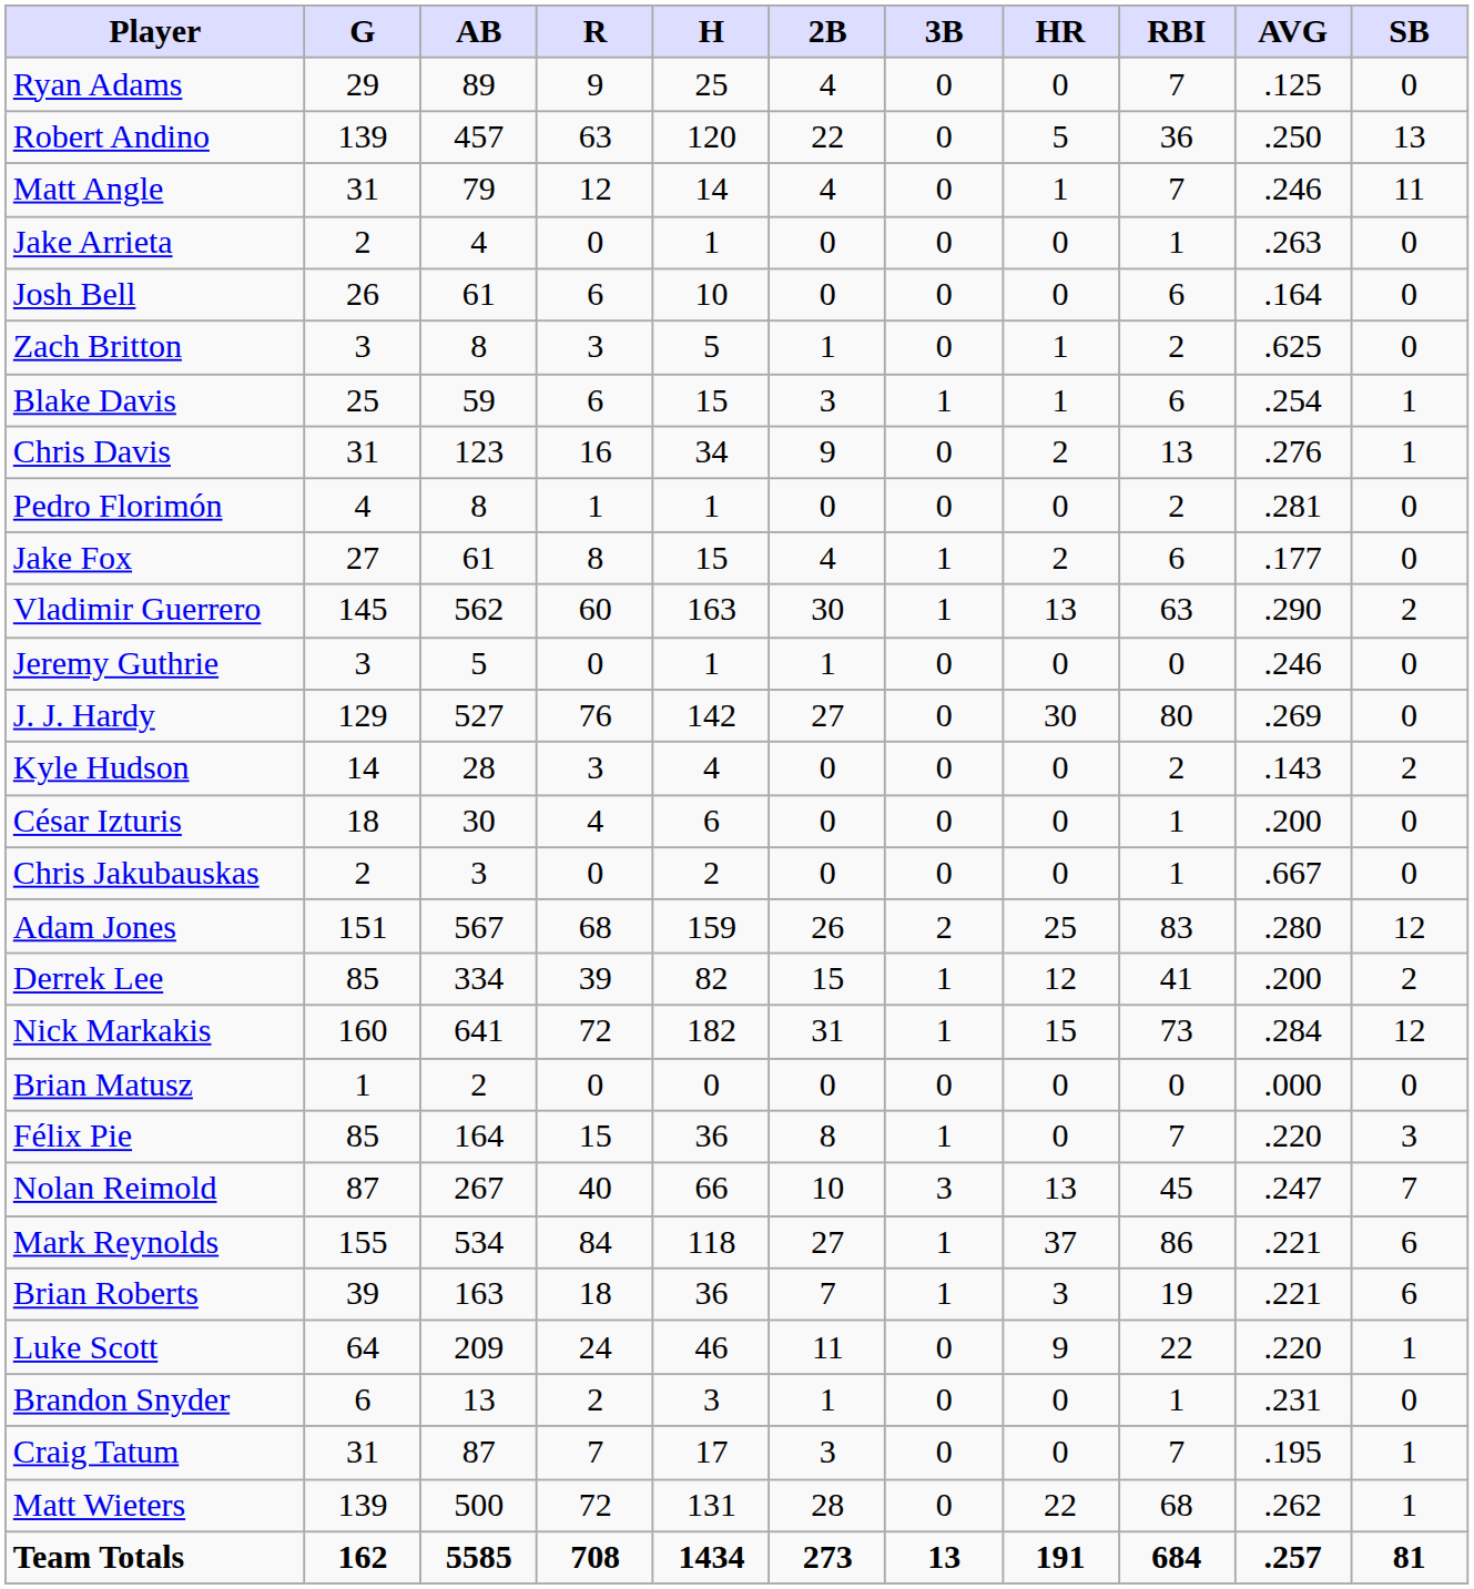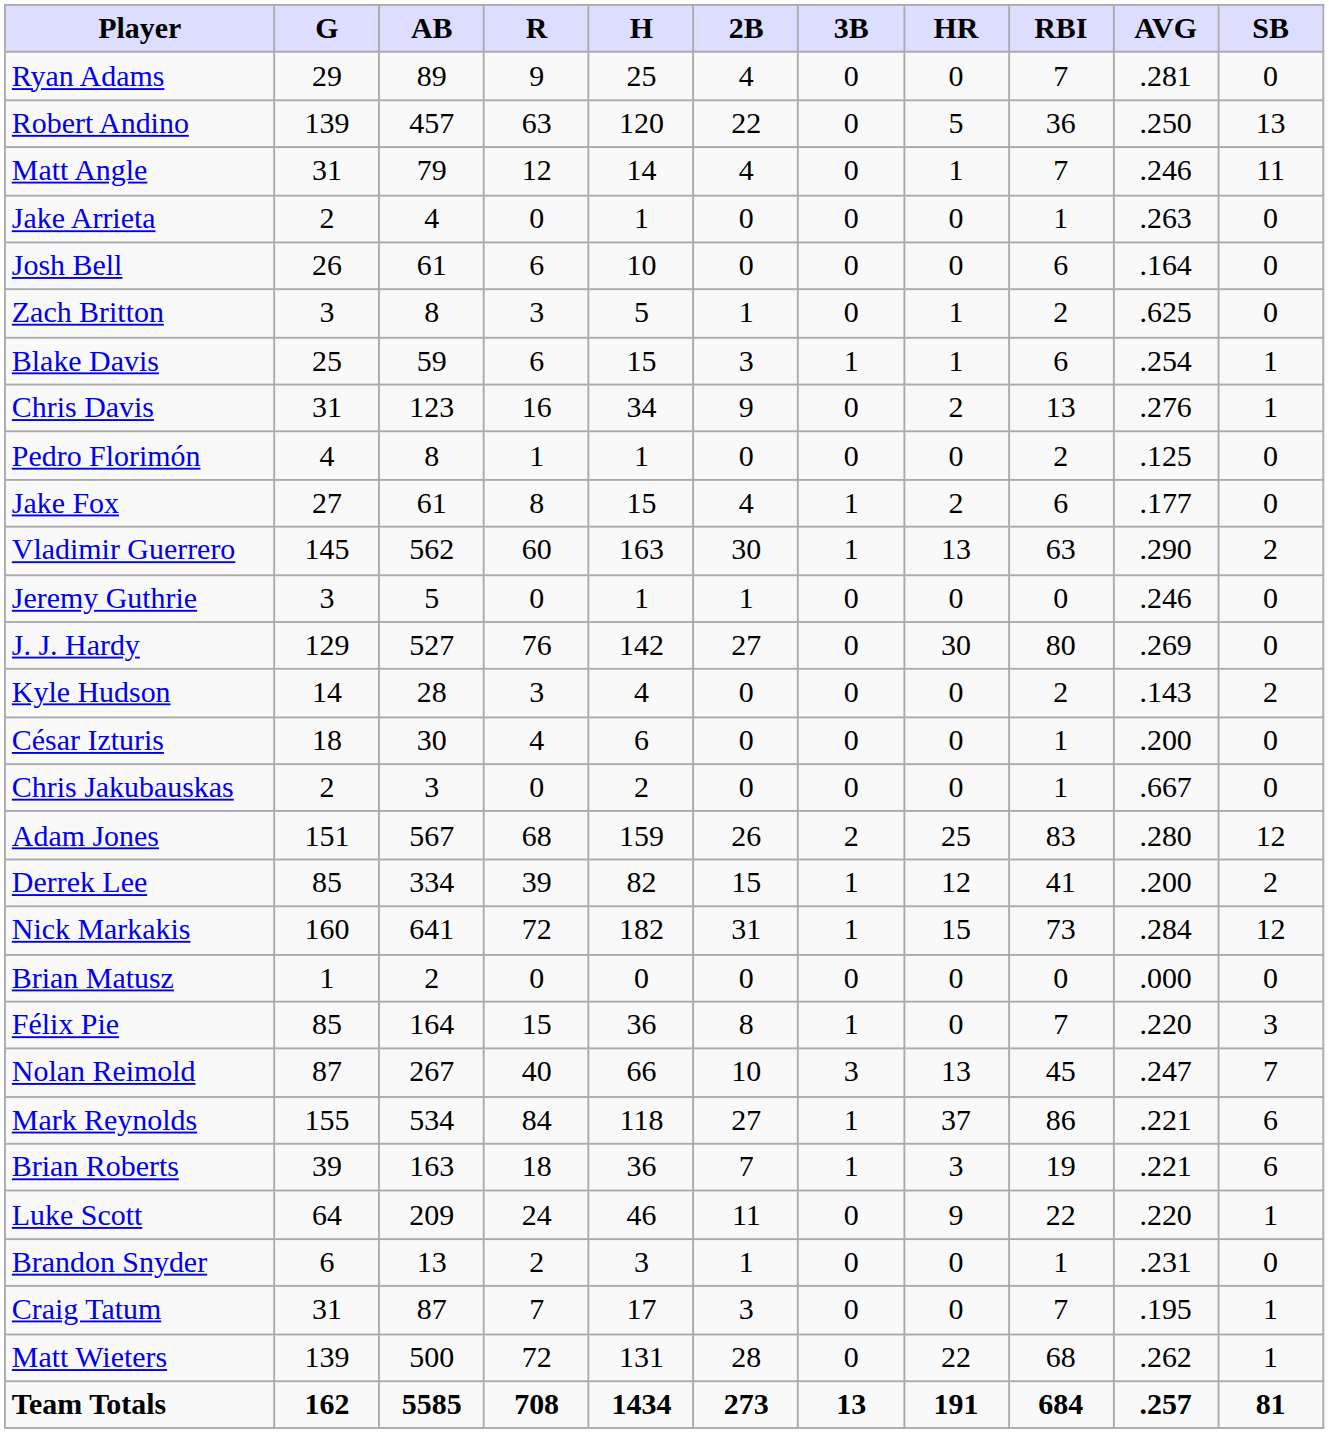Ryan Adams | AVG: .125 -> .281
Pedro Florimón | AVG: .281 -> .125
